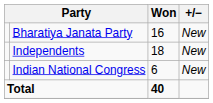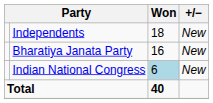rows swapped: Independents <-> Bharatiya Janata Party
Indian National Congress | Won: no background -> lightblue background
